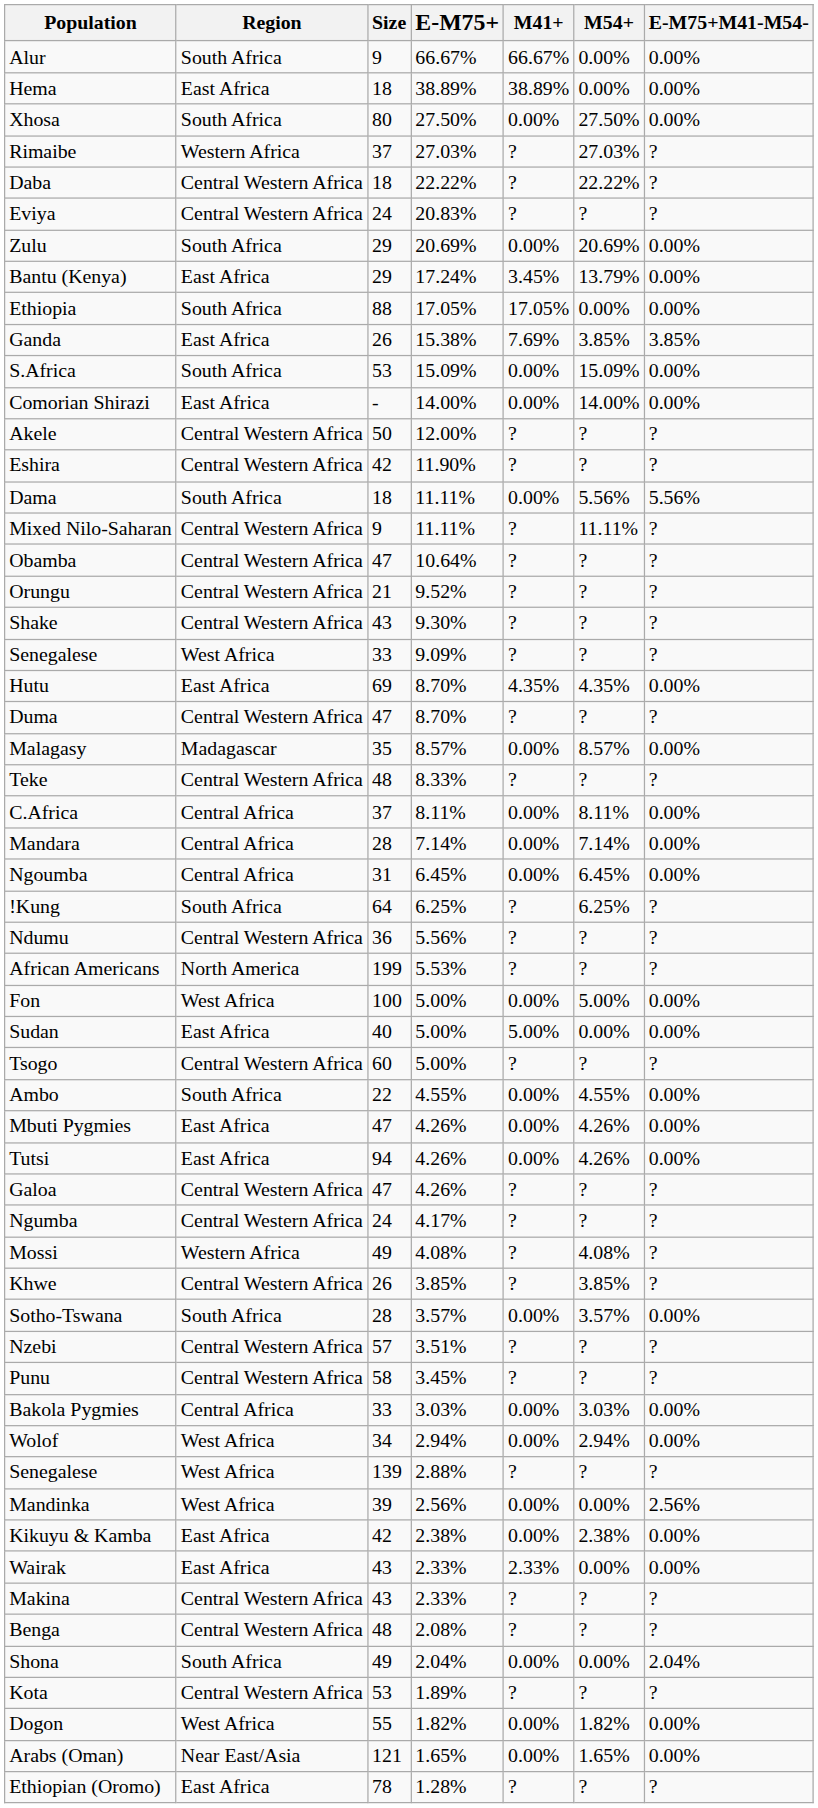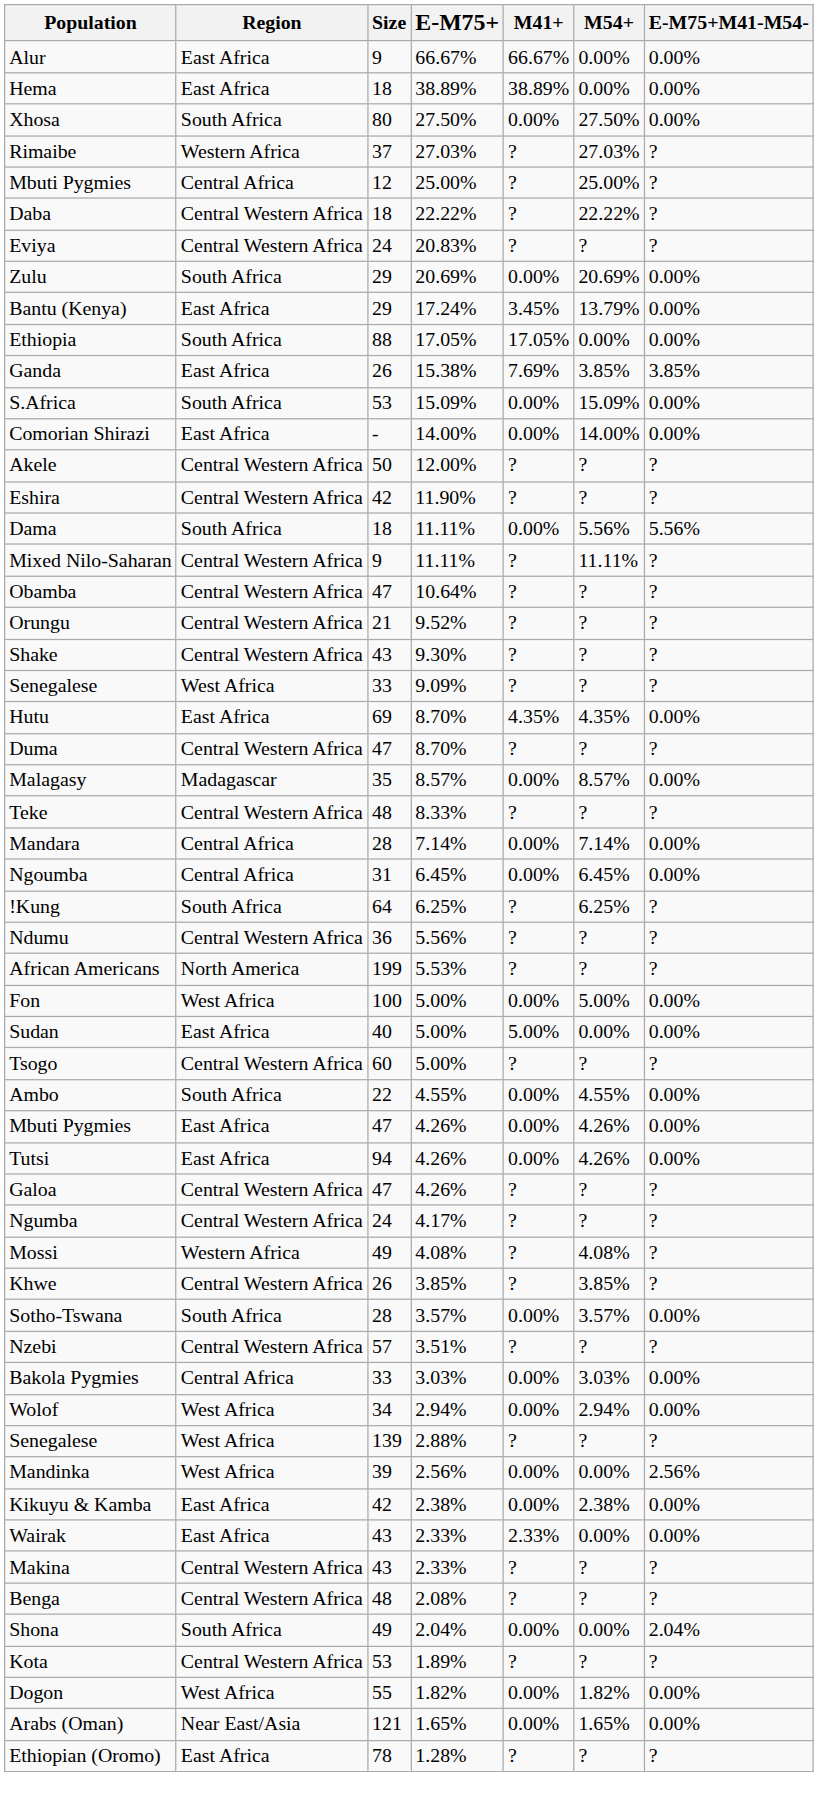Alur | Region: South Africa -> East Africa
+ row: Mbuti Pygmies | Central Africa | 12 | 25.00% | ? | 25.00% | ?
- row: C.Africa | Central Africa | 37 | 8.11% | 0.00% | 8.11% | 0.00%
- row: Punu | Central Western Africa | 58 | 3.45% | ? | ? | ?
